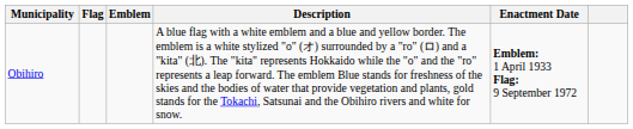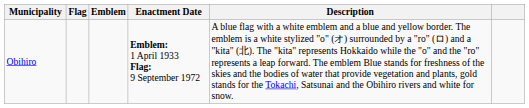columns swapped: Enactment Date <-> Description
